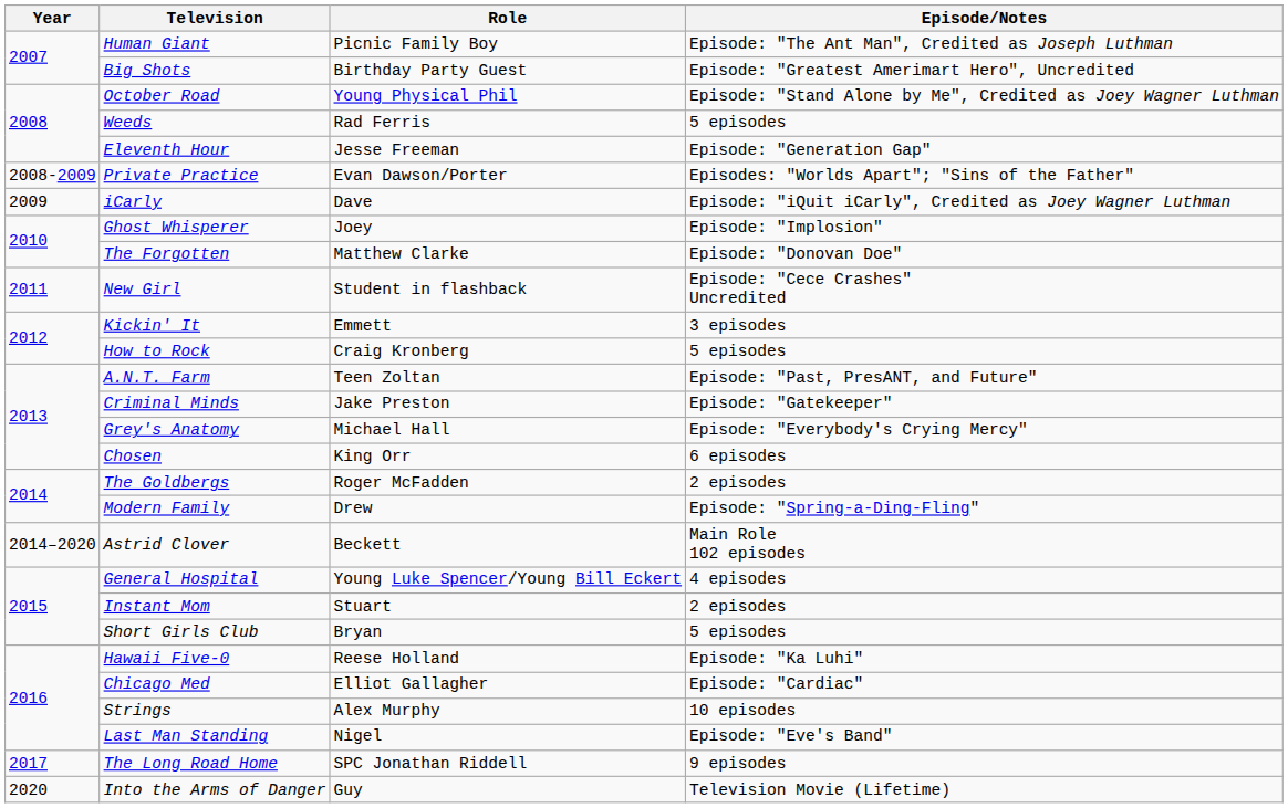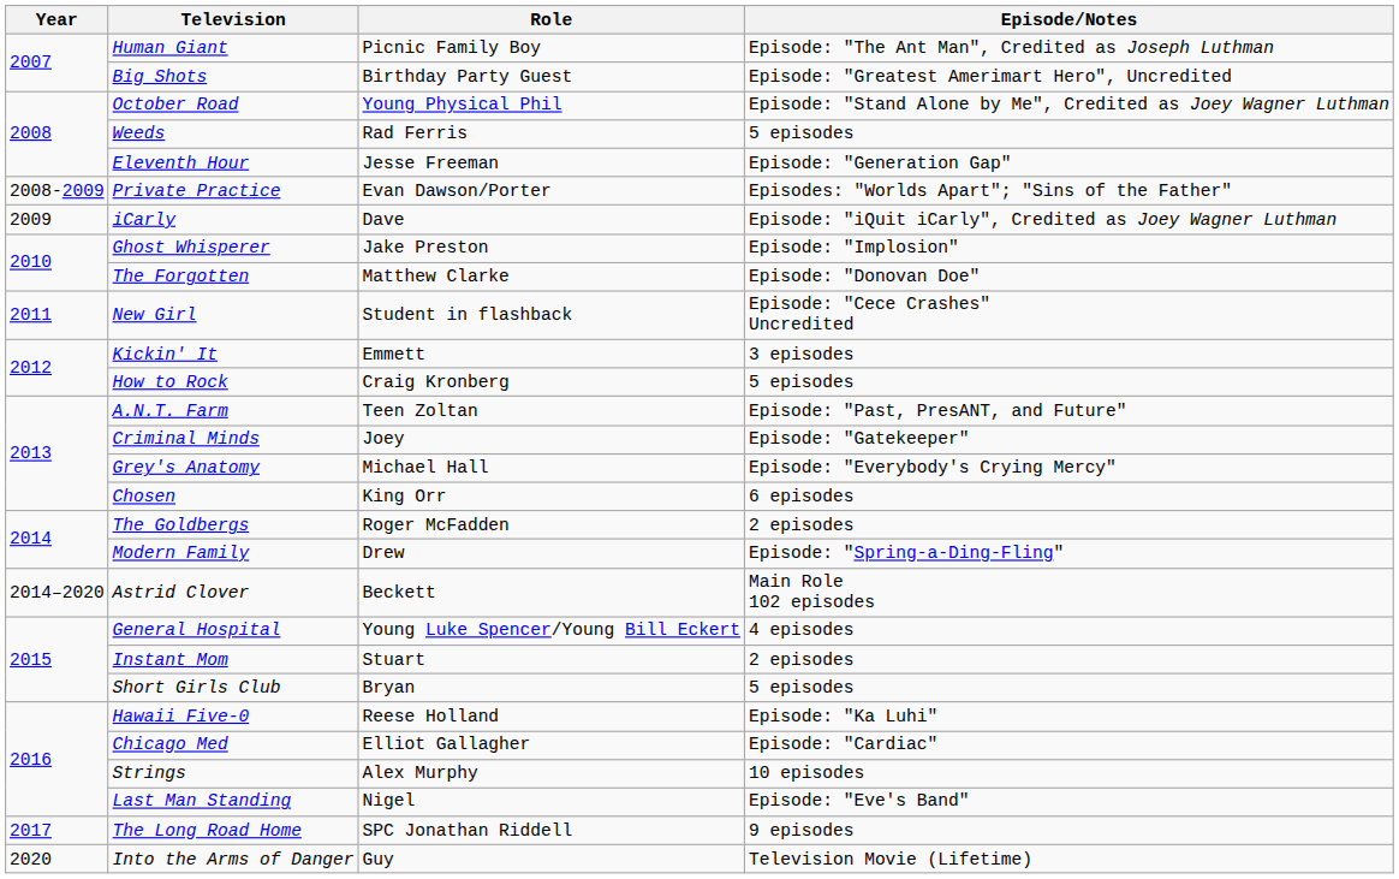Ghost Whisperer | Role: Joey -> Jake Preston
Criminal Minds | Role: Jake Preston -> Joey
